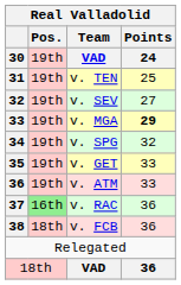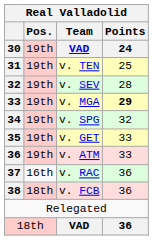v. SEV | Points: 27 -> 28
v. RAC | Pos.: lightgreen background -> no background
